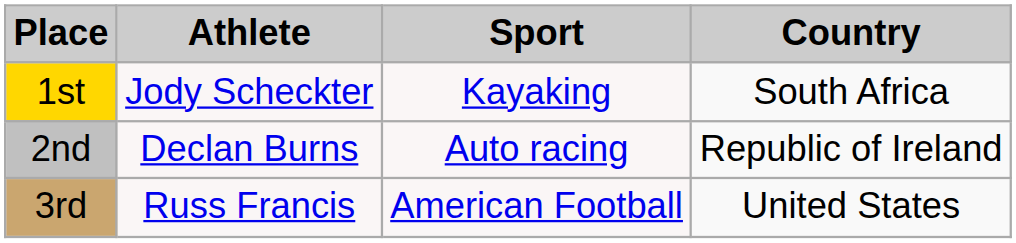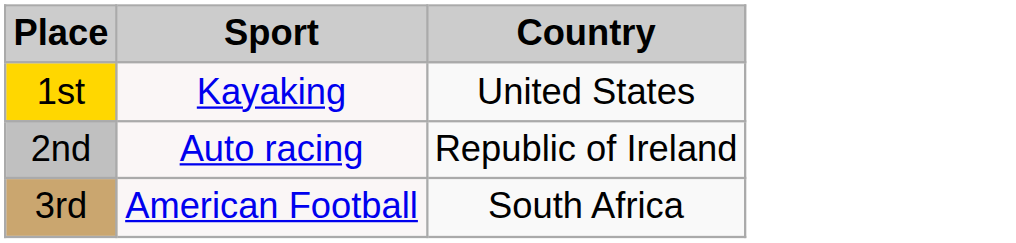- column: Athlete | Jody Scheckter | Declan Burns | Russ Francis
1st | Country: South Africa -> United States
3rd | Country: United States -> South Africa
